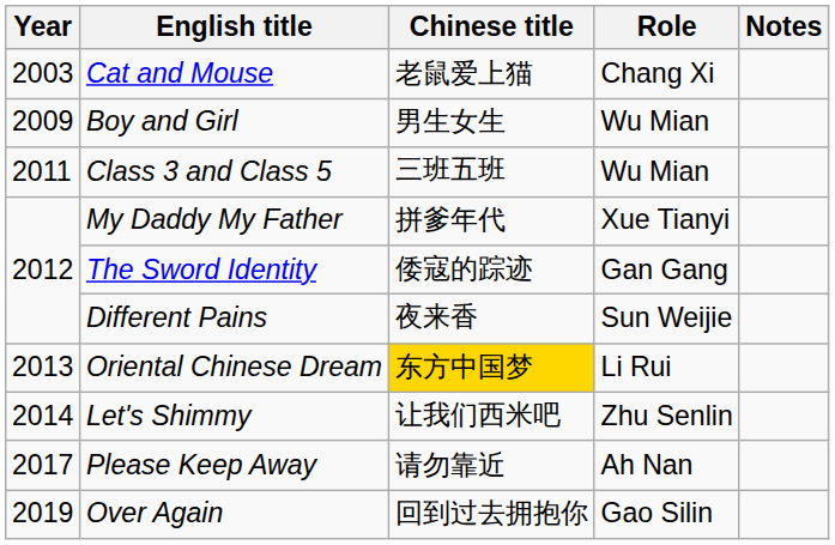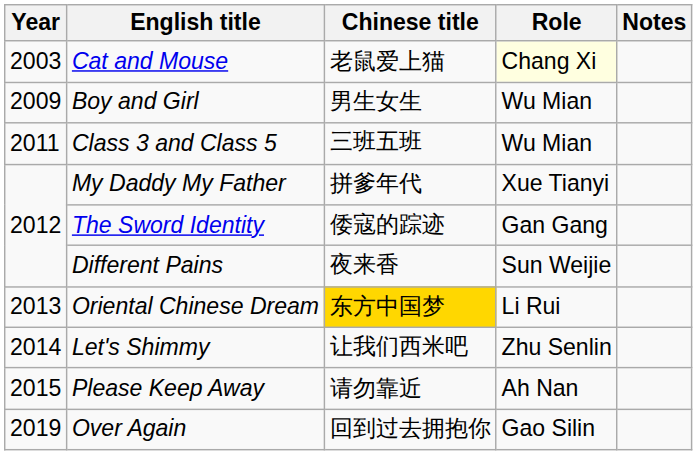Cat and Mouse | Role: no background -> lightyellow background
Please Keep Away | Year: 2017 -> 2015
